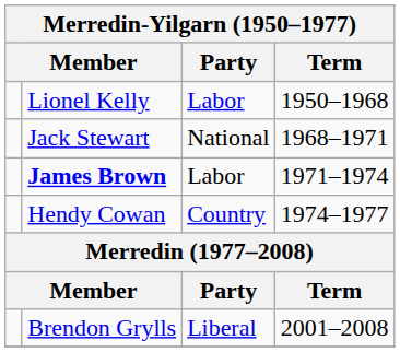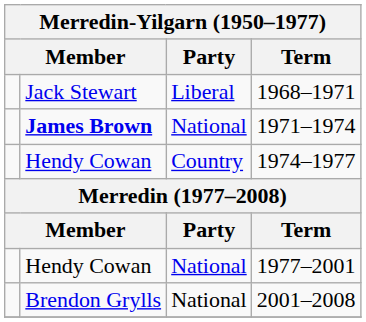- row: Lionel Kelly | Labor | 1950–1968
1968–1971 | Party: National -> Liberal
1971–1974 | Party: Labor -> National
+ row: Hendy Cowan | National | 1977–2001
2001–2008 | Party: Liberal -> National
